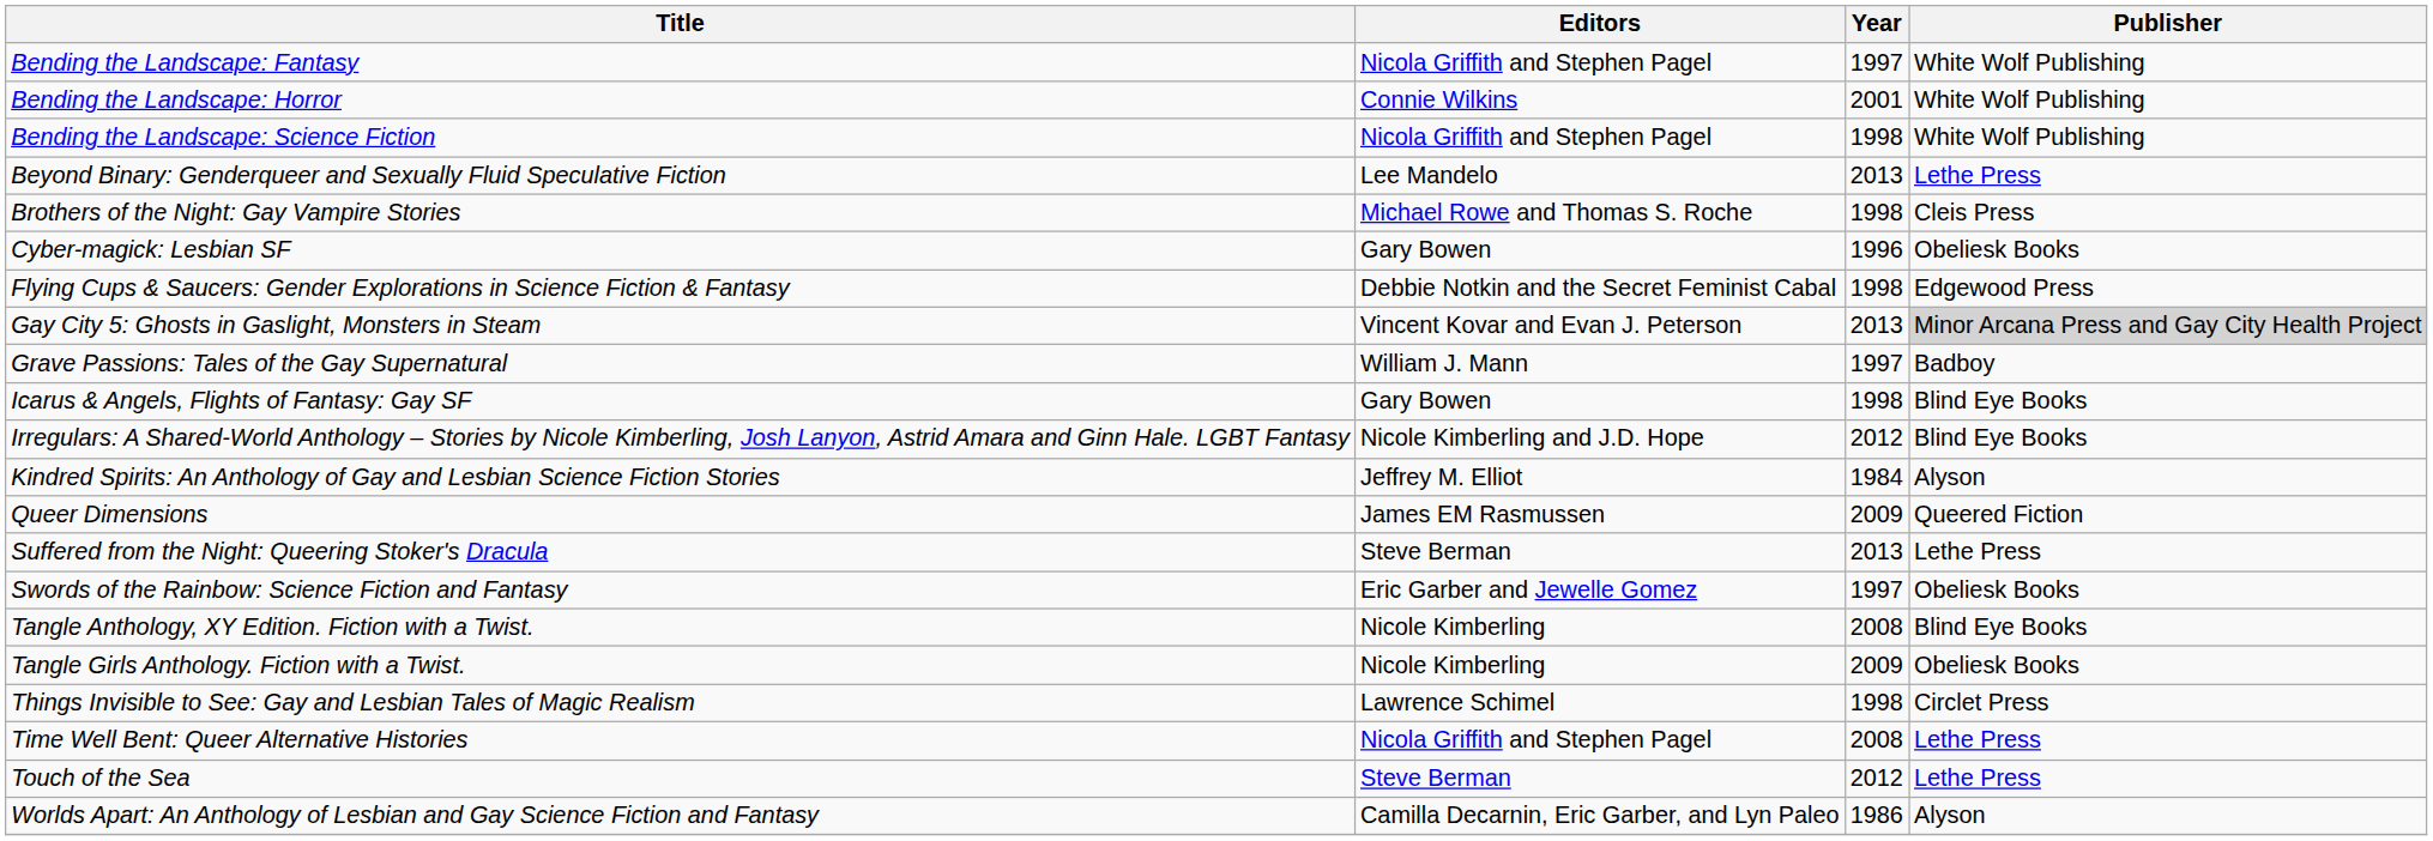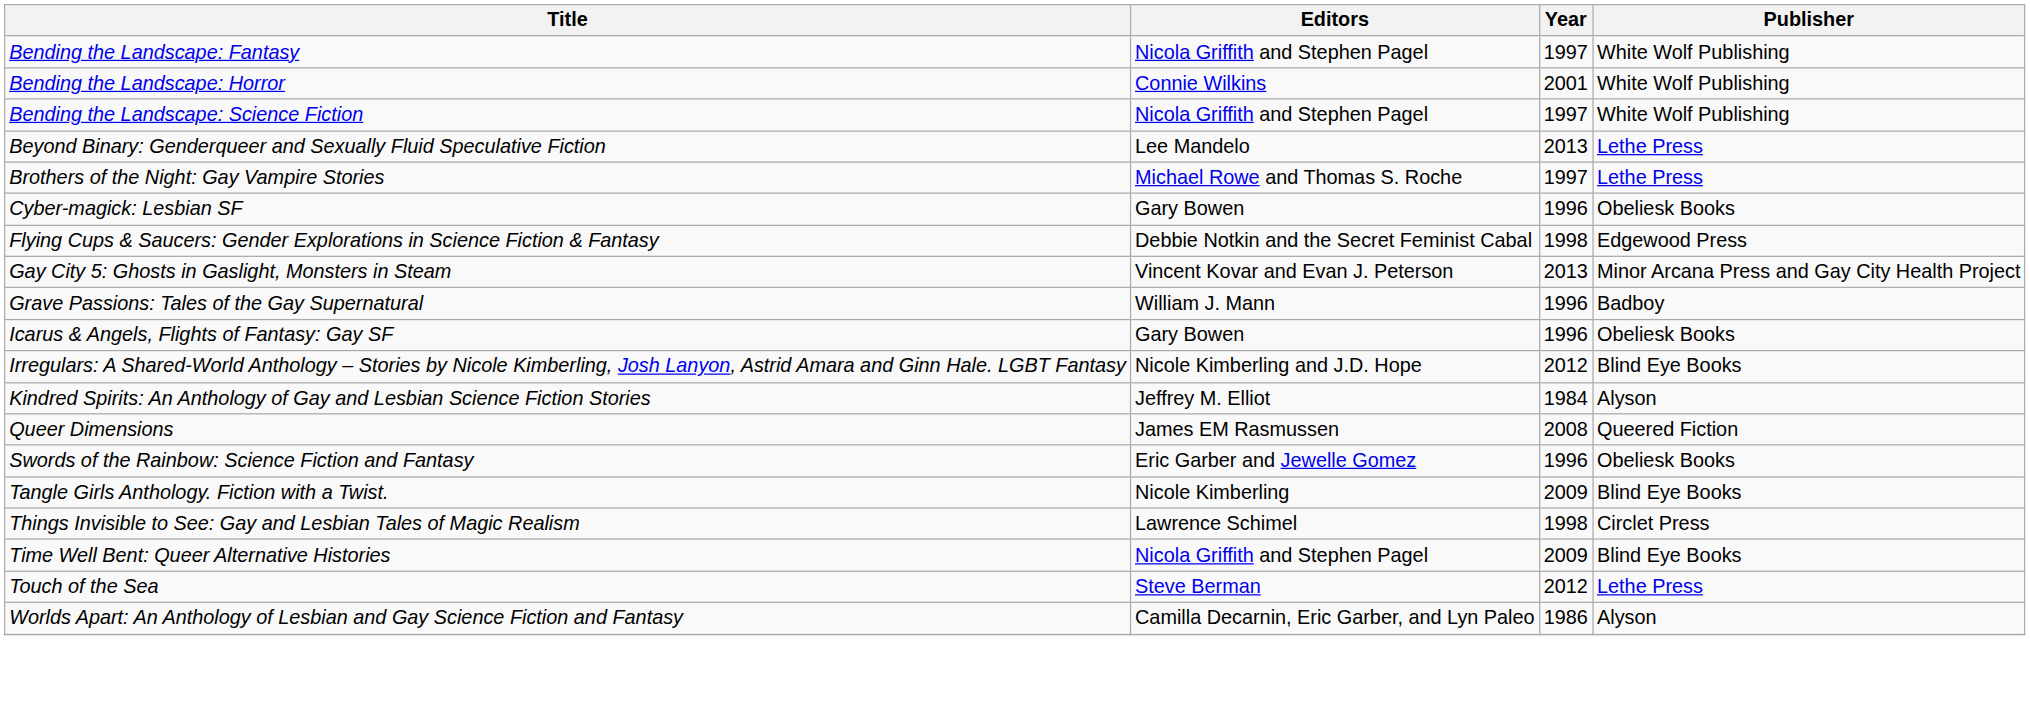Bending the Landscape: Science Fiction | Year: 1998 -> 1997
Brothers of the Night: Gay Vampire Stories | Year: 1998 -> 1997
Brothers of the Night: Gay Vampire Stories | Publisher: Cleis Press -> Lethe Press
Gay City 5: Ghosts in Gaslight, Monsters in Steam | Publisher: lightgrey background -> no background
Grave Passions: Tales of the Gay Supernatural | Year: 1997 -> 1996
Icarus & Angels, Flights of Fantasy: Gay SF | Year: 1998 -> 1996
Icarus & Angels, Flights of Fantasy: Gay SF | Publisher: Blind Eye Books -> Obeliesk Books
Queer Dimensions | Year: 2009 -> 2008
- row: Suffered from the Night: Queering Stoker's Dracula | Steve Berman | 2013 | Lethe Press
Swords of the Rainbow: Science Fiction and Fantasy | Year: 1997 -> 1996
- row: Tangle Anthology, XY Edition. Fiction with a Twist. | Nicole Kimberling | 2008 | Blind Eye Books
Tangle Girls Anthology. Fiction with a Twist. | Publisher: Obeliesk Books -> Blind Eye Books
Time Well Bent: Queer Alternative Histories | Year: 2008 -> 2009
Time Well Bent: Queer Alternative Histories | Publisher: Lethe Press -> Blind Eye Books
